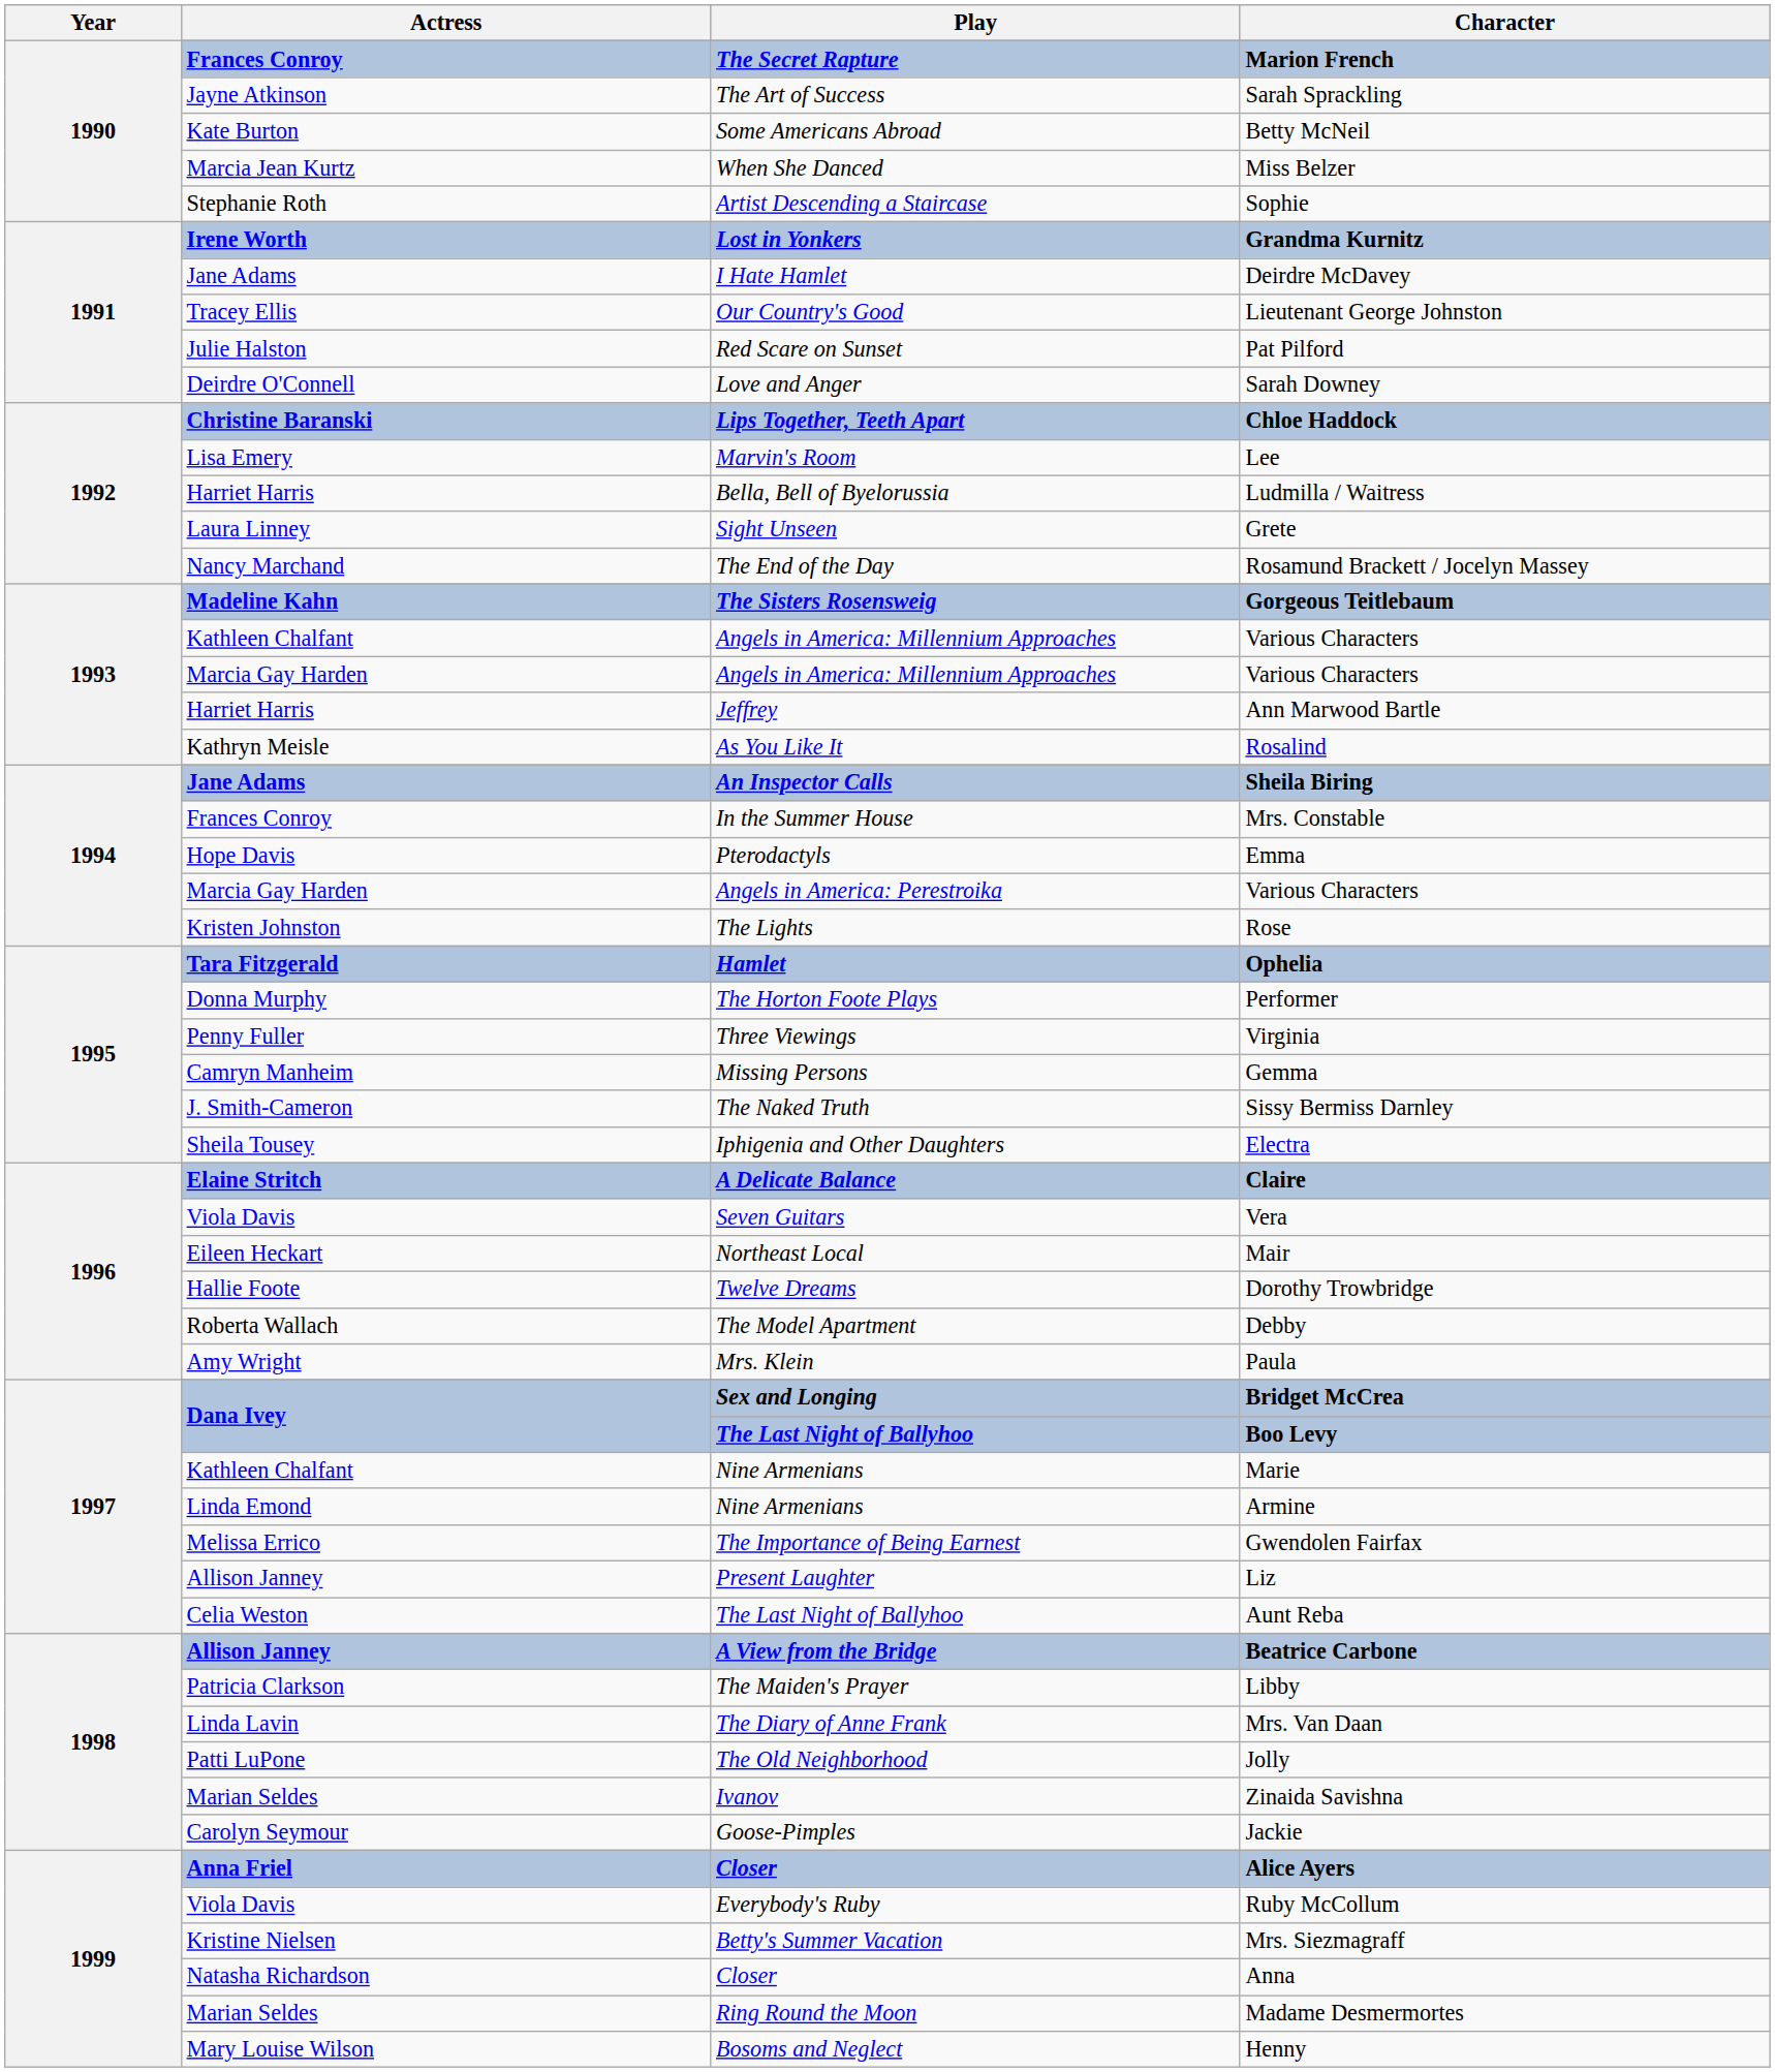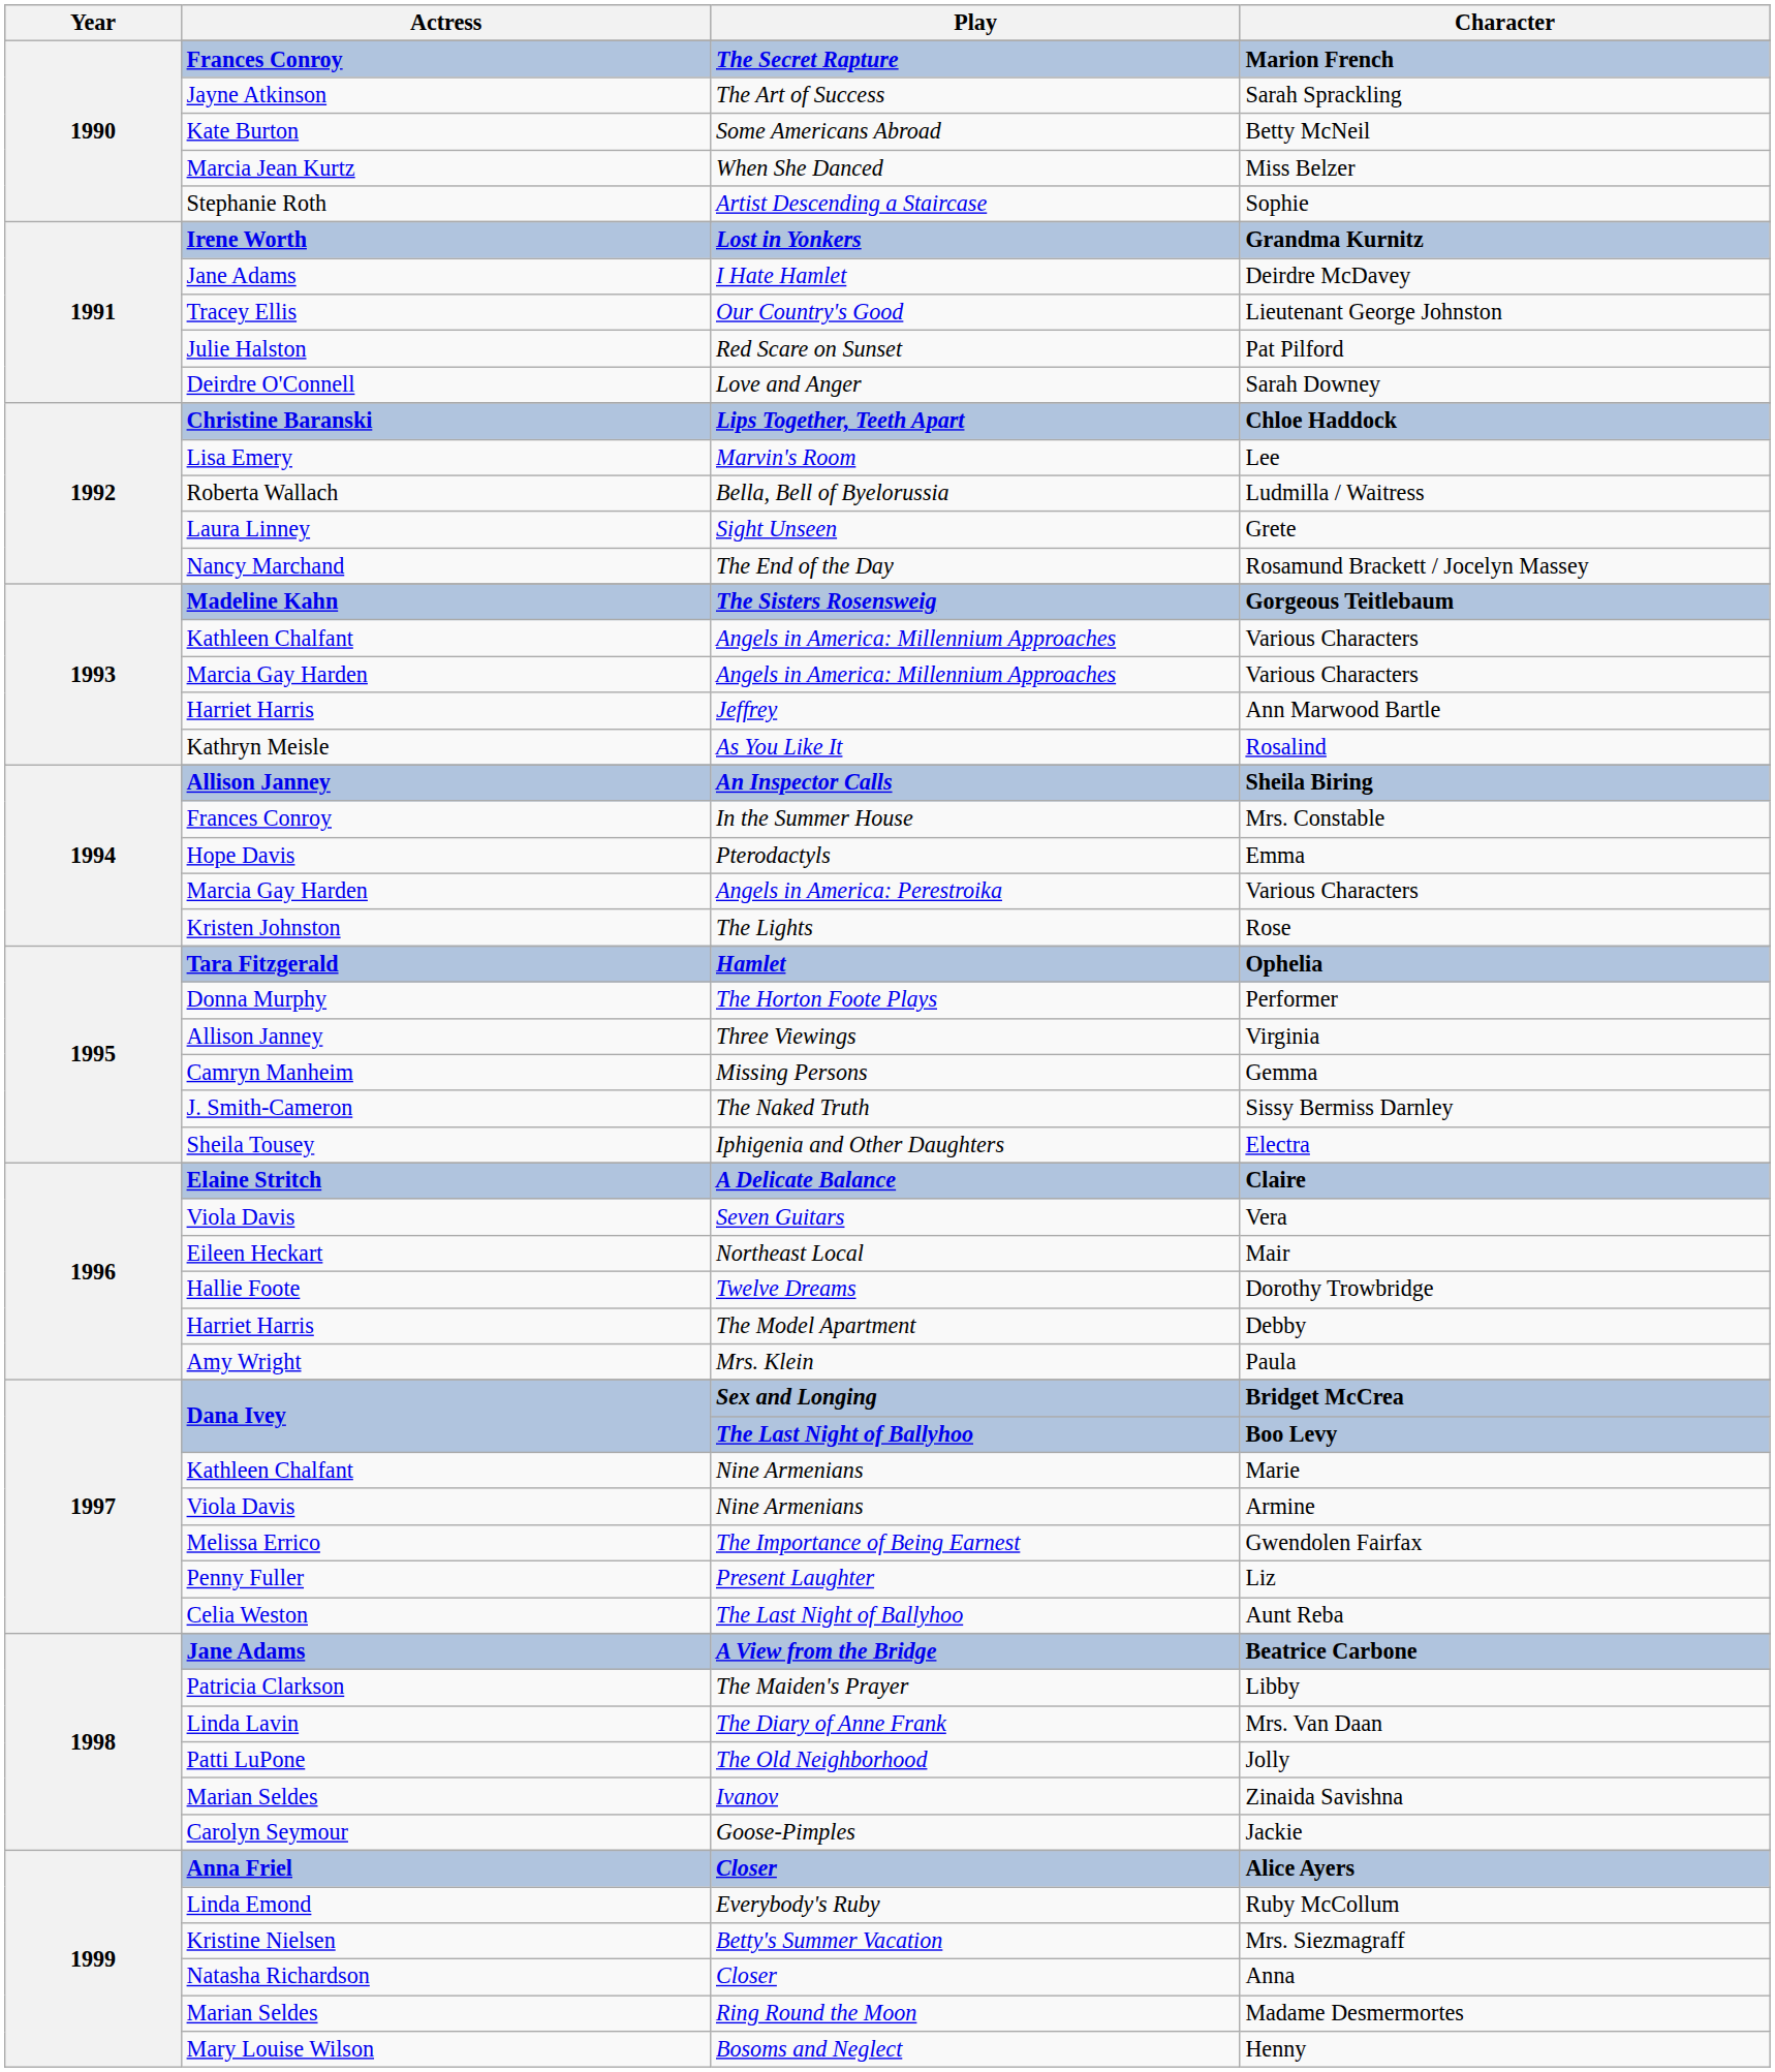Ludmilla / Waitress | Actress: Harriet Harris -> Roberta Wallach
Sheila Biring | Actress: Jane Adams -> Allison Janney
Virginia | Actress: Penny Fuller -> Allison Janney
Debby | Actress: Roberta Wallach -> Harriet Harris
Armine | Actress: Linda Emond -> Viola Davis
Liz | Actress: Allison Janney -> Penny Fuller
Beatrice Carbone | Actress: Allison Janney -> Jane Adams
Ruby McCollum | Actress: Viola Davis -> Linda Emond
